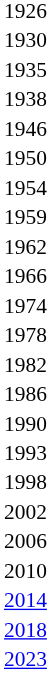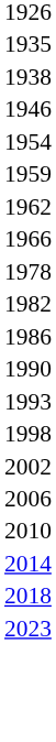- row: 1930
- row: 1950
- row: 1974
